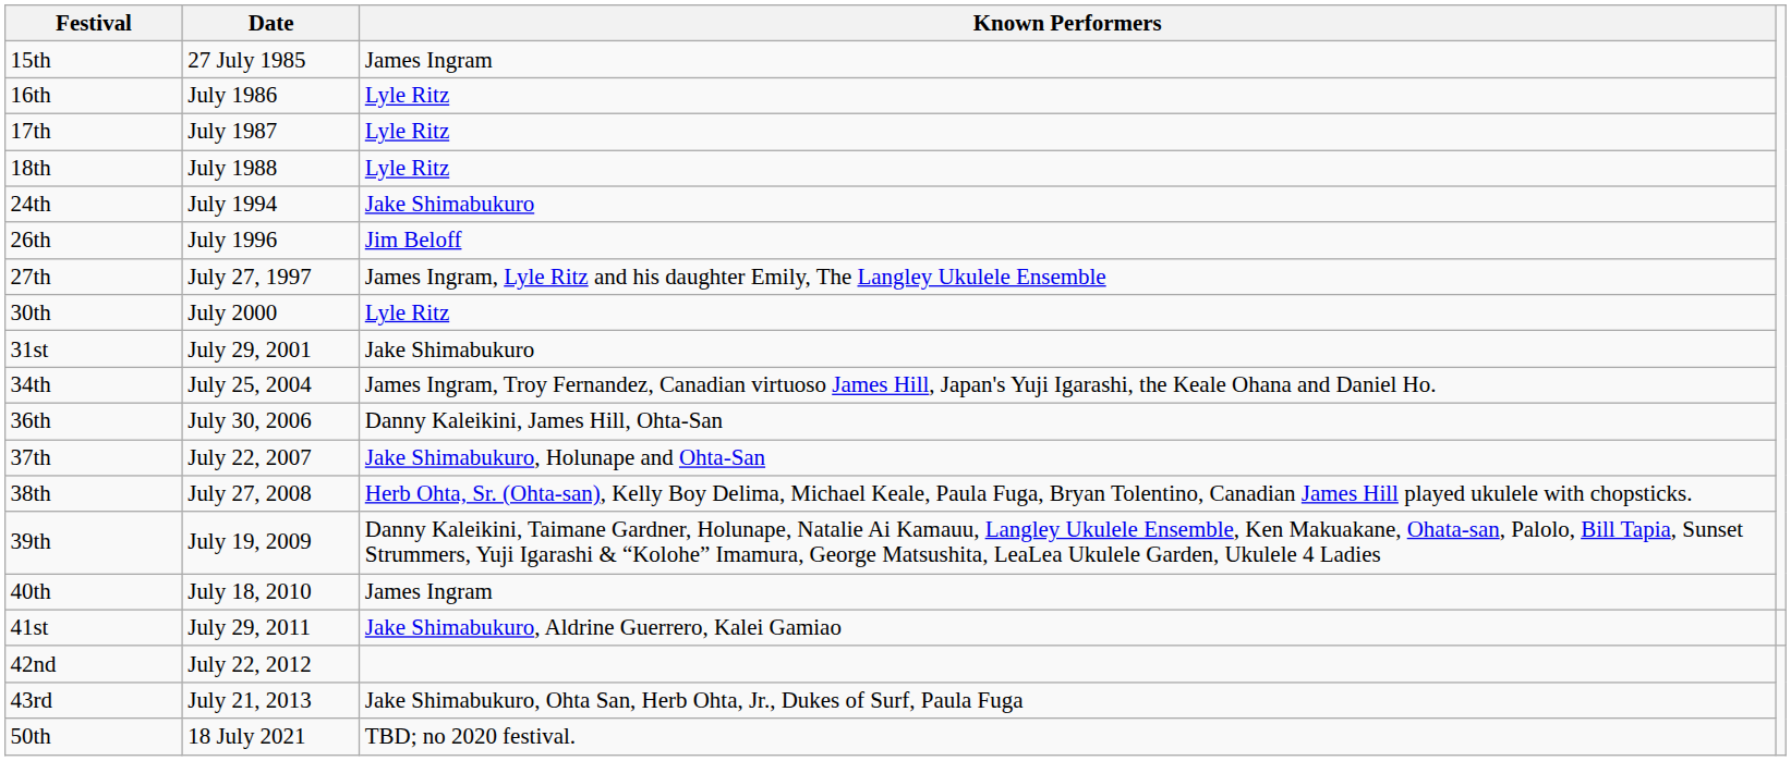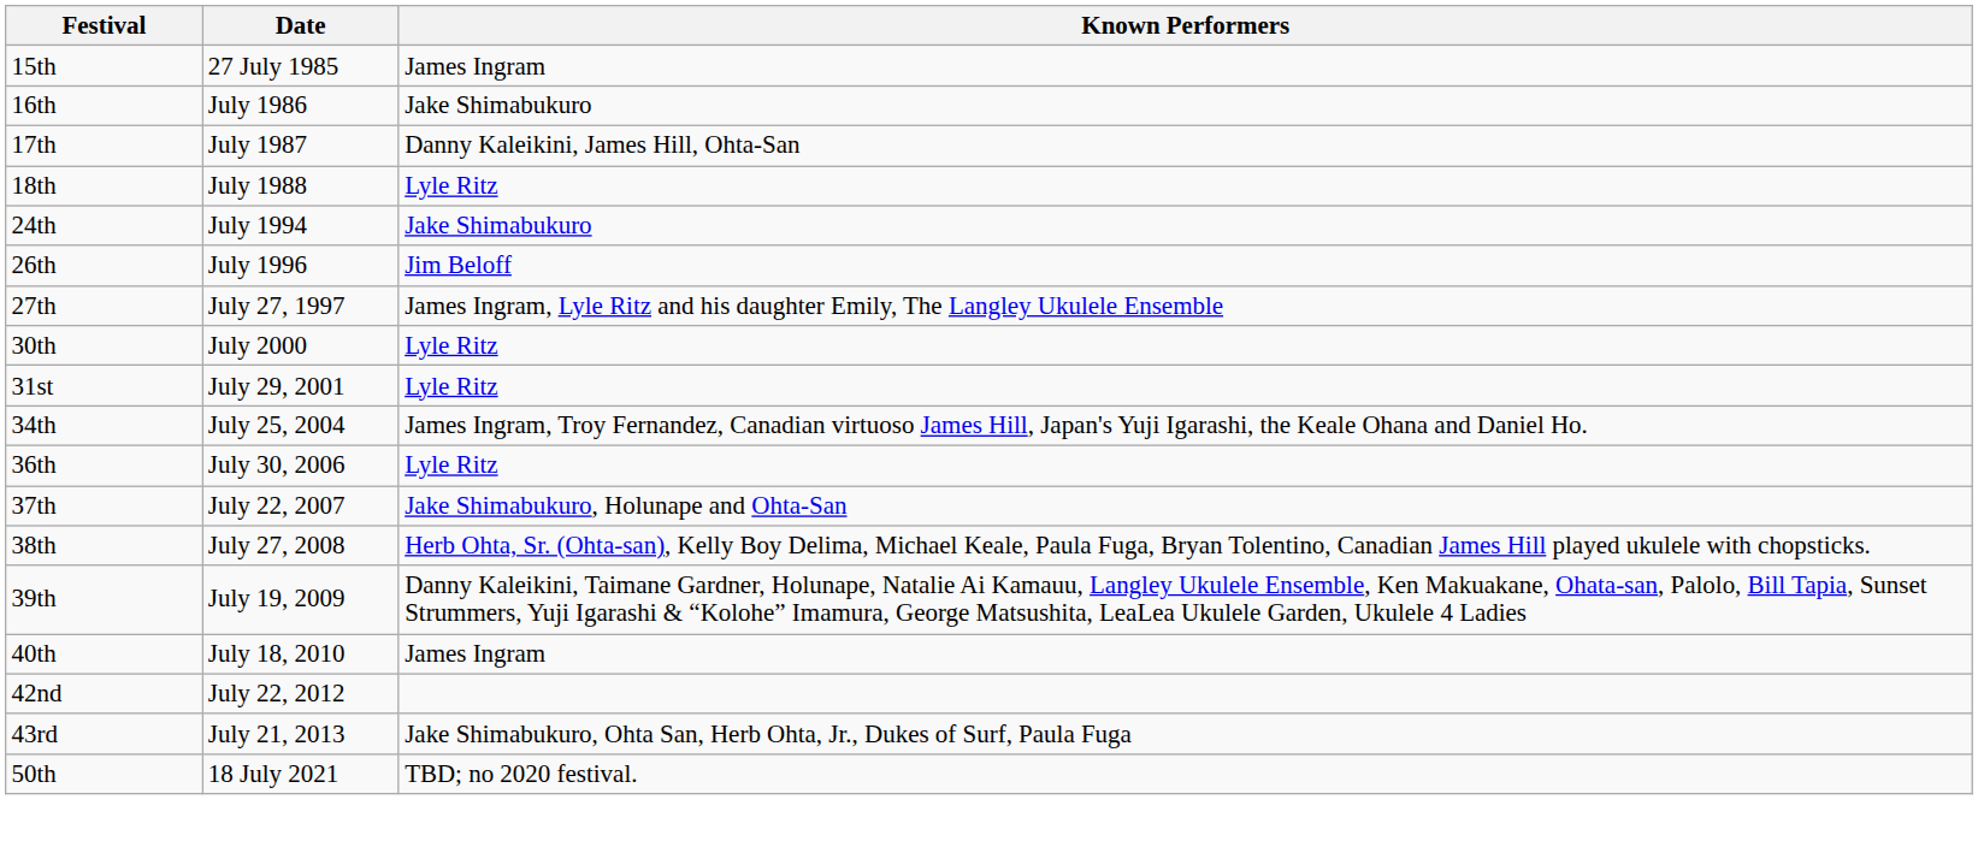16th | Known Performers: Lyle Ritz -> Jake Shimabukuro
17th | Known Performers: Lyle Ritz -> Danny Kaleikini, James Hill, Ohta-San
31st | Known Performers: Jake Shimabukuro -> Lyle Ritz
36th | Known Performers: Danny Kaleikini, James Hill, Ohta-San -> Lyle Ritz
- row: 41st | July 29, 2011 | Jake Shimabukuro, Aldrine Guerrero, Kalei Gamiao
